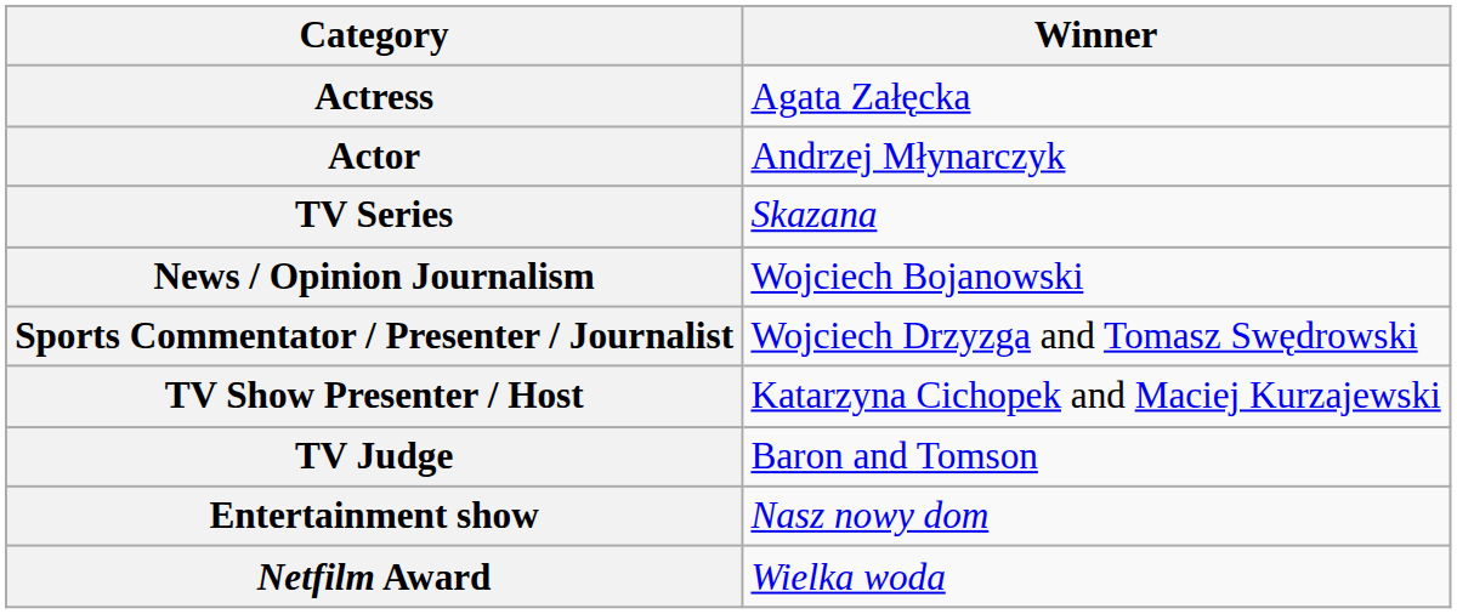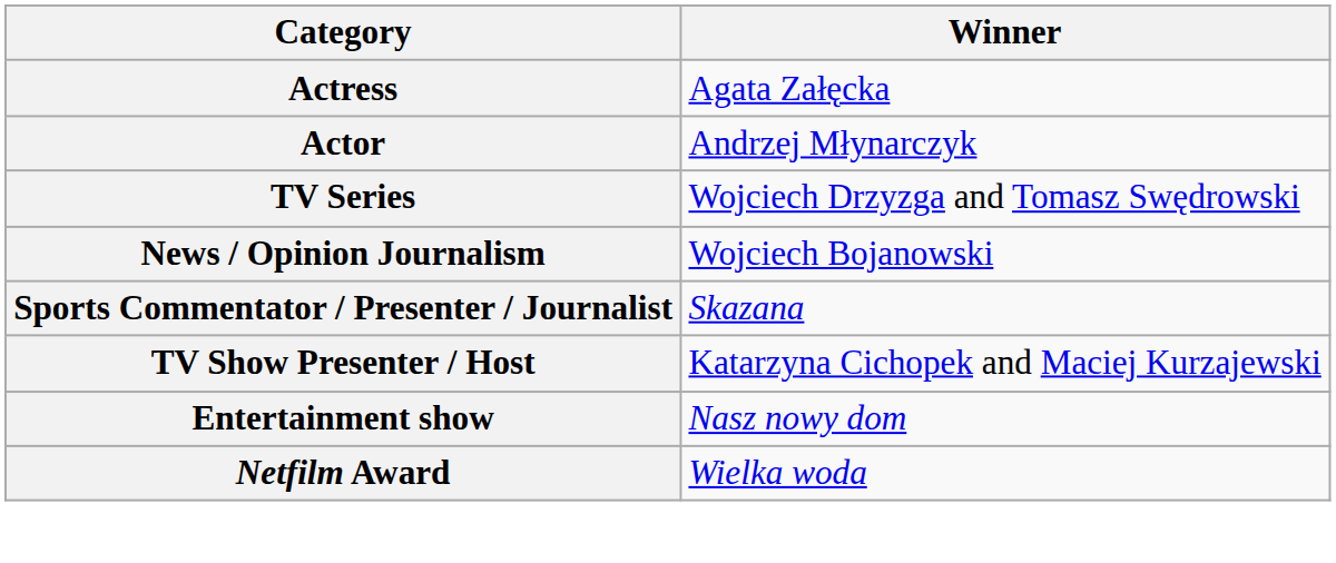TV Series | Winner: Skazana -> Wojciech Drzyzga and Tomasz Swędrowski
Sports Commentator / Presenter / Journalist | Winner: Wojciech Drzyzga and Tomasz Swędrowski -> Skazana
- row: TV Judge | Baron and Tomson
